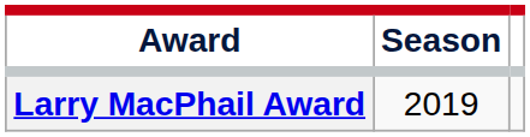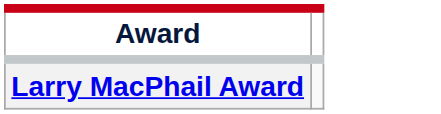- column: Season | 2019
